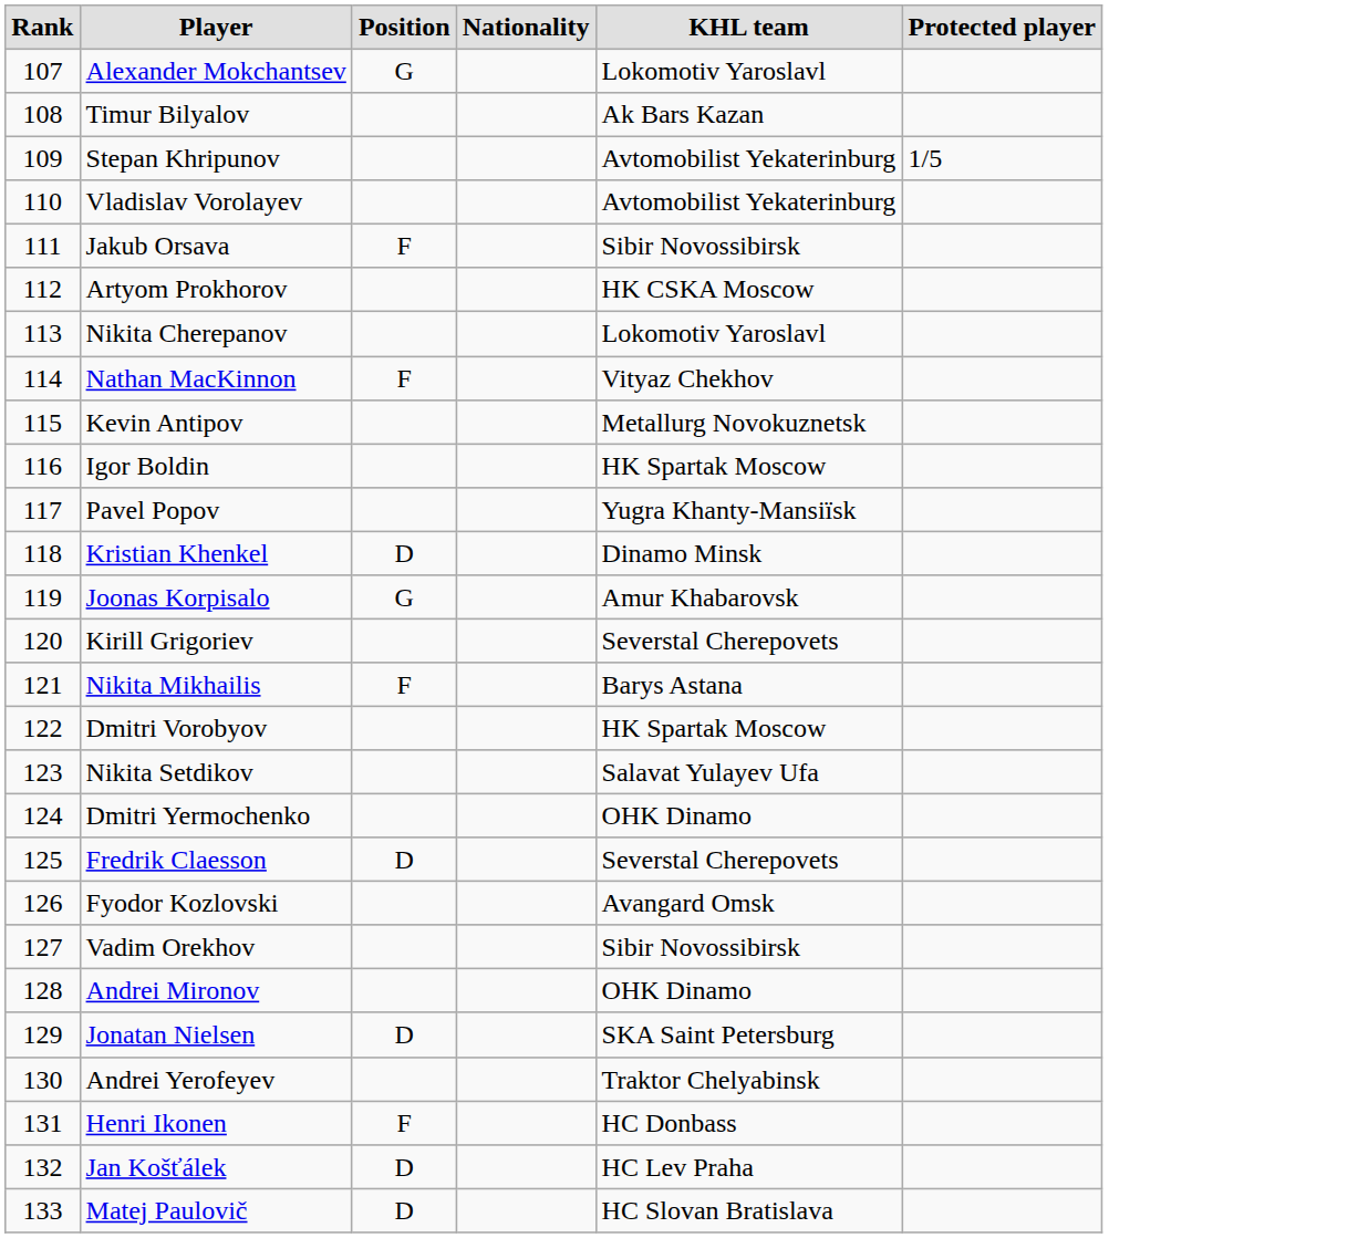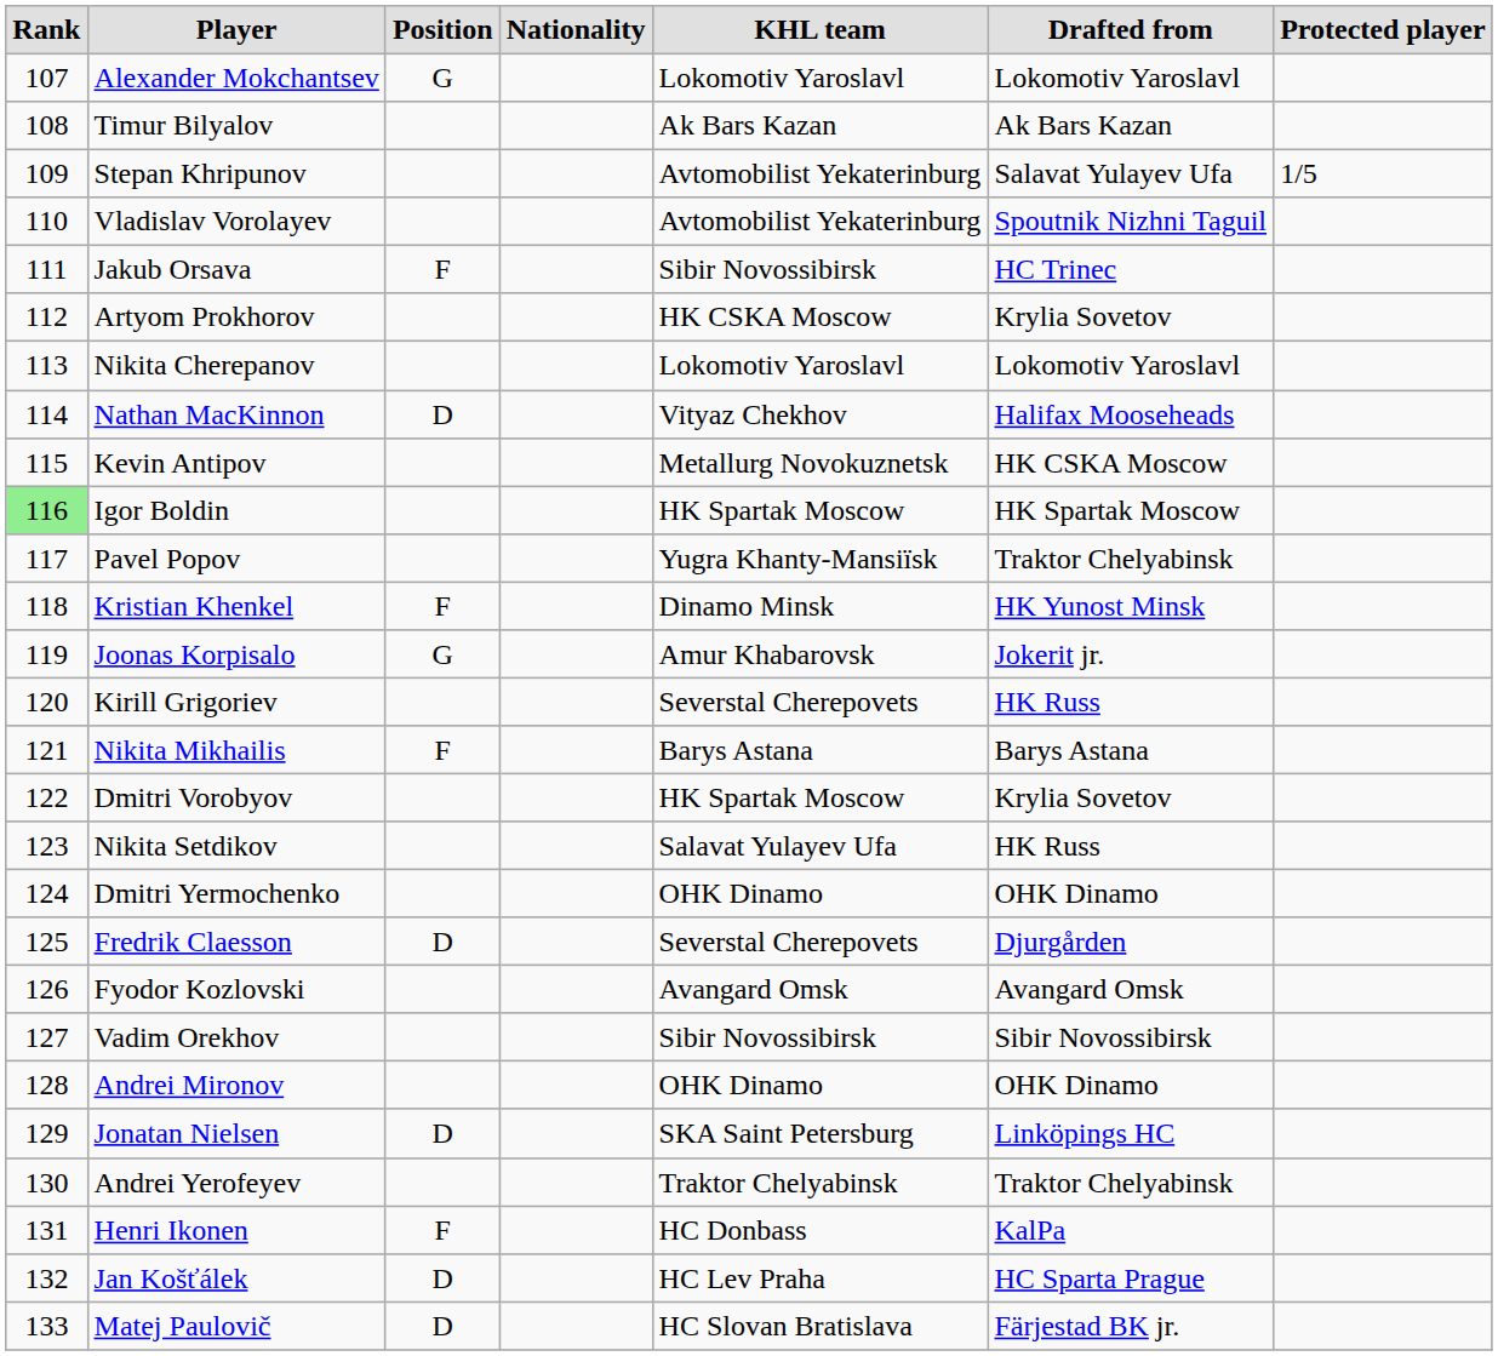+ column: Drafted from | Lokomotiv Yaroslavl | Ak Bars Kazan | Salavat Yulayev Ufa | Spoutnik Nizhni Taguil | HC Trinec | Krylia Sovetov | Lokomotiv Yaroslavl | Halifax Mooseheads | HK CSKA Moscow | HK Spartak Moscow | Traktor Chelyabinsk | HK Yunost Minsk | Jokerit jr. | HK Russ | Barys Astana | Krylia Sovetov | HK Russ | OHK Dinamo | Djurgården | Avangard Omsk | Sibir Novossibirsk | OHK Dinamo | Linköpings HC | Traktor Chelyabinsk | KalPa | HC Sparta Prague | Färjestad BK jr.
Nathan MacKinnon | Position: F -> D
Igor Boldin | Rank: no background -> lightgreen background
Kristian Khenkel | Position: D -> F
